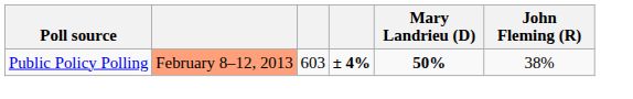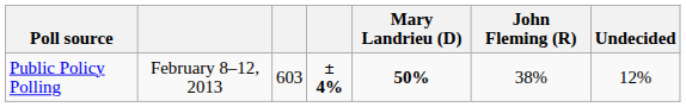+ column: Undecided | 12%
Public Policy Polling | column 2: lightsalmon background -> no background
